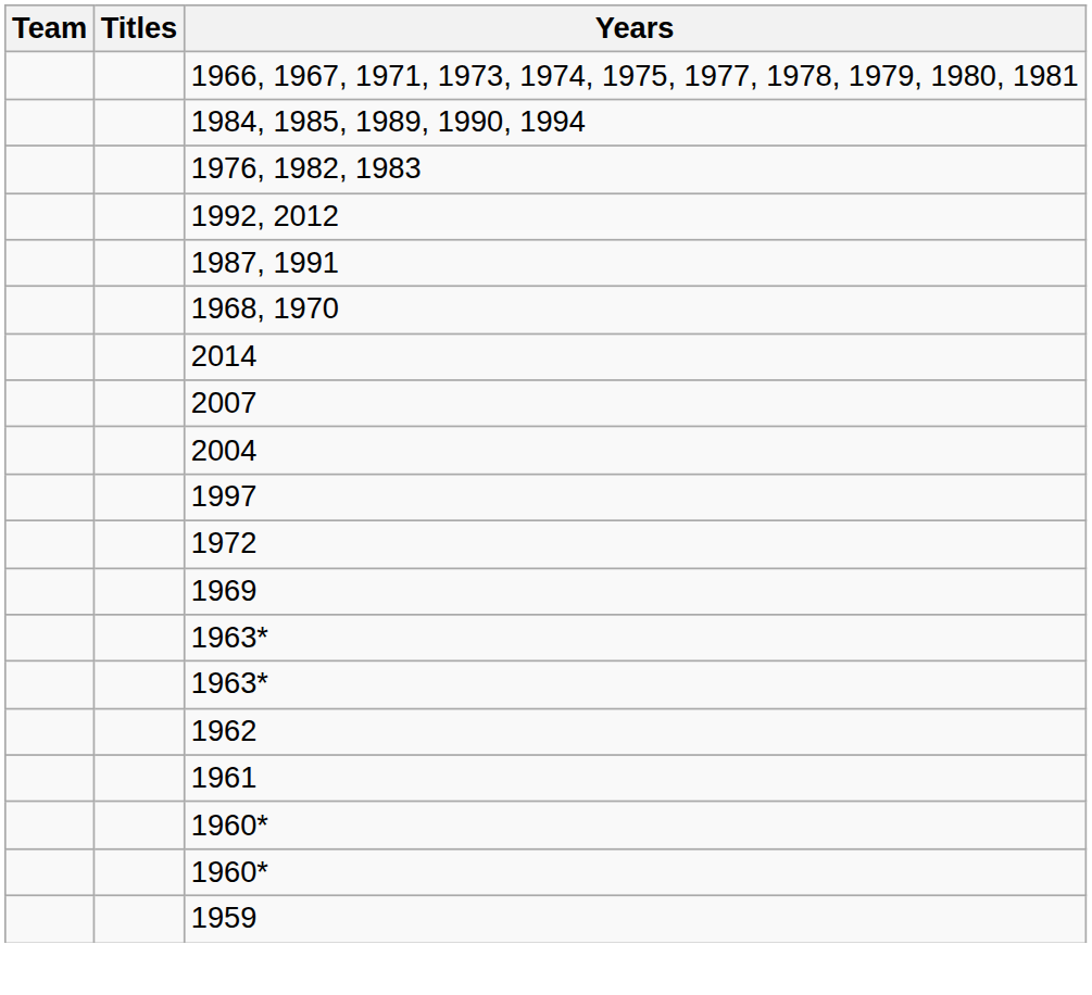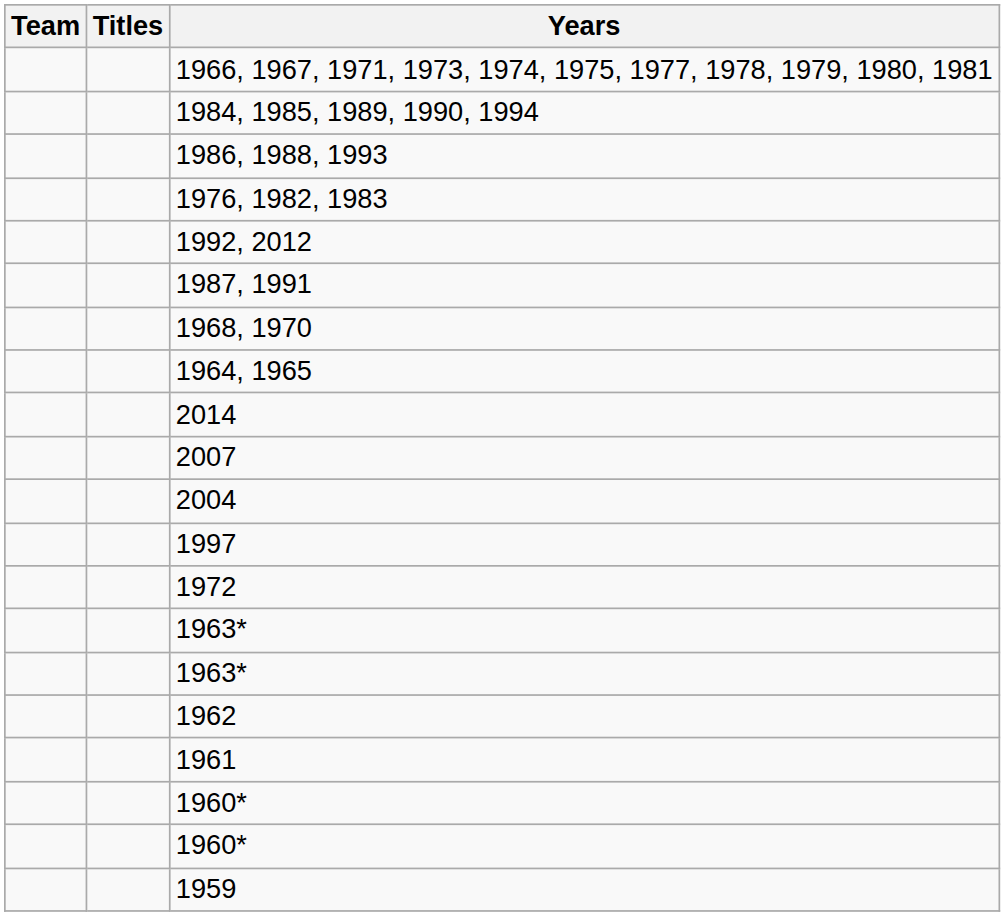+ row: 1986, 1988, 1993
+ row: 1964, 1965
- row: 1969
